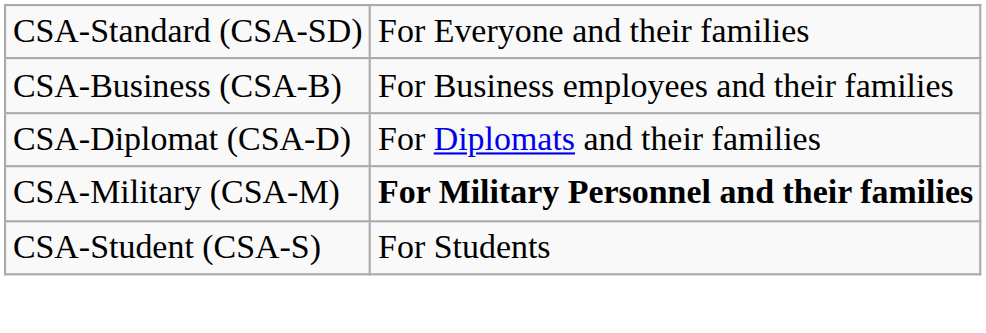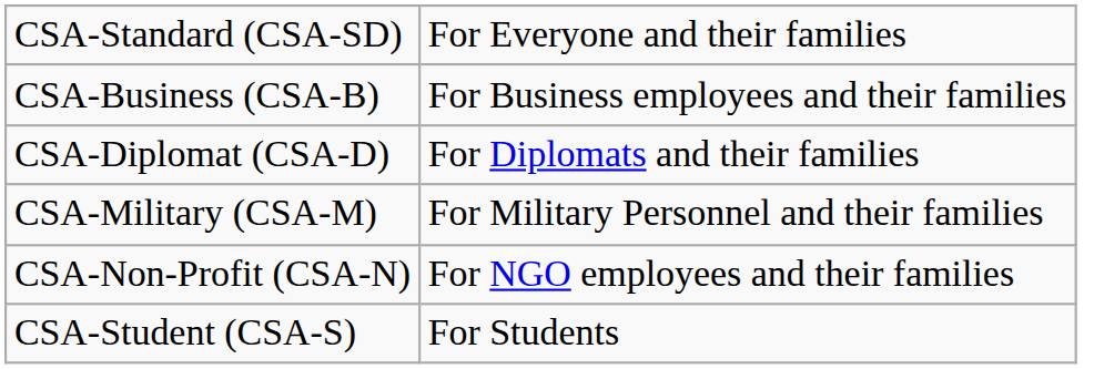CSA-Military (CSA-M) | column 2: bold -> normal
+ row: CSA-Non-Profit (CSA-N) | For NGO employees and their families
